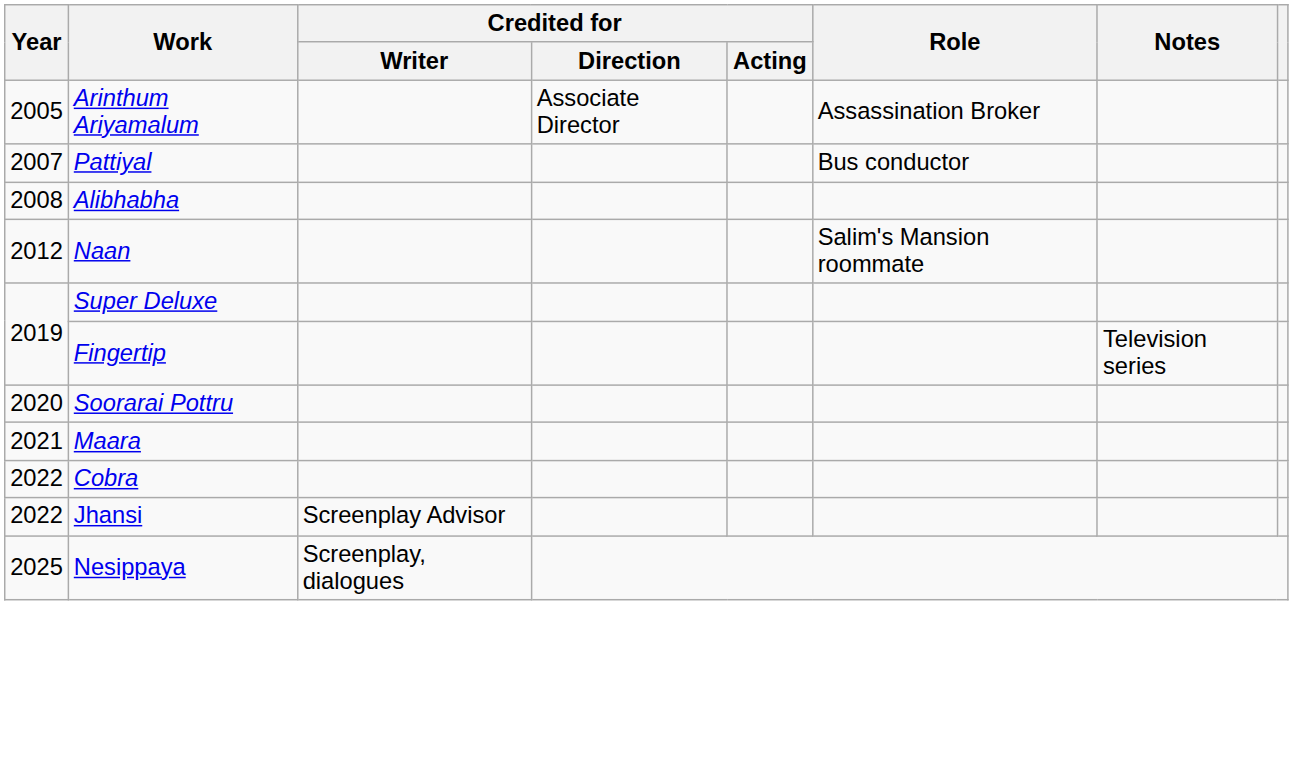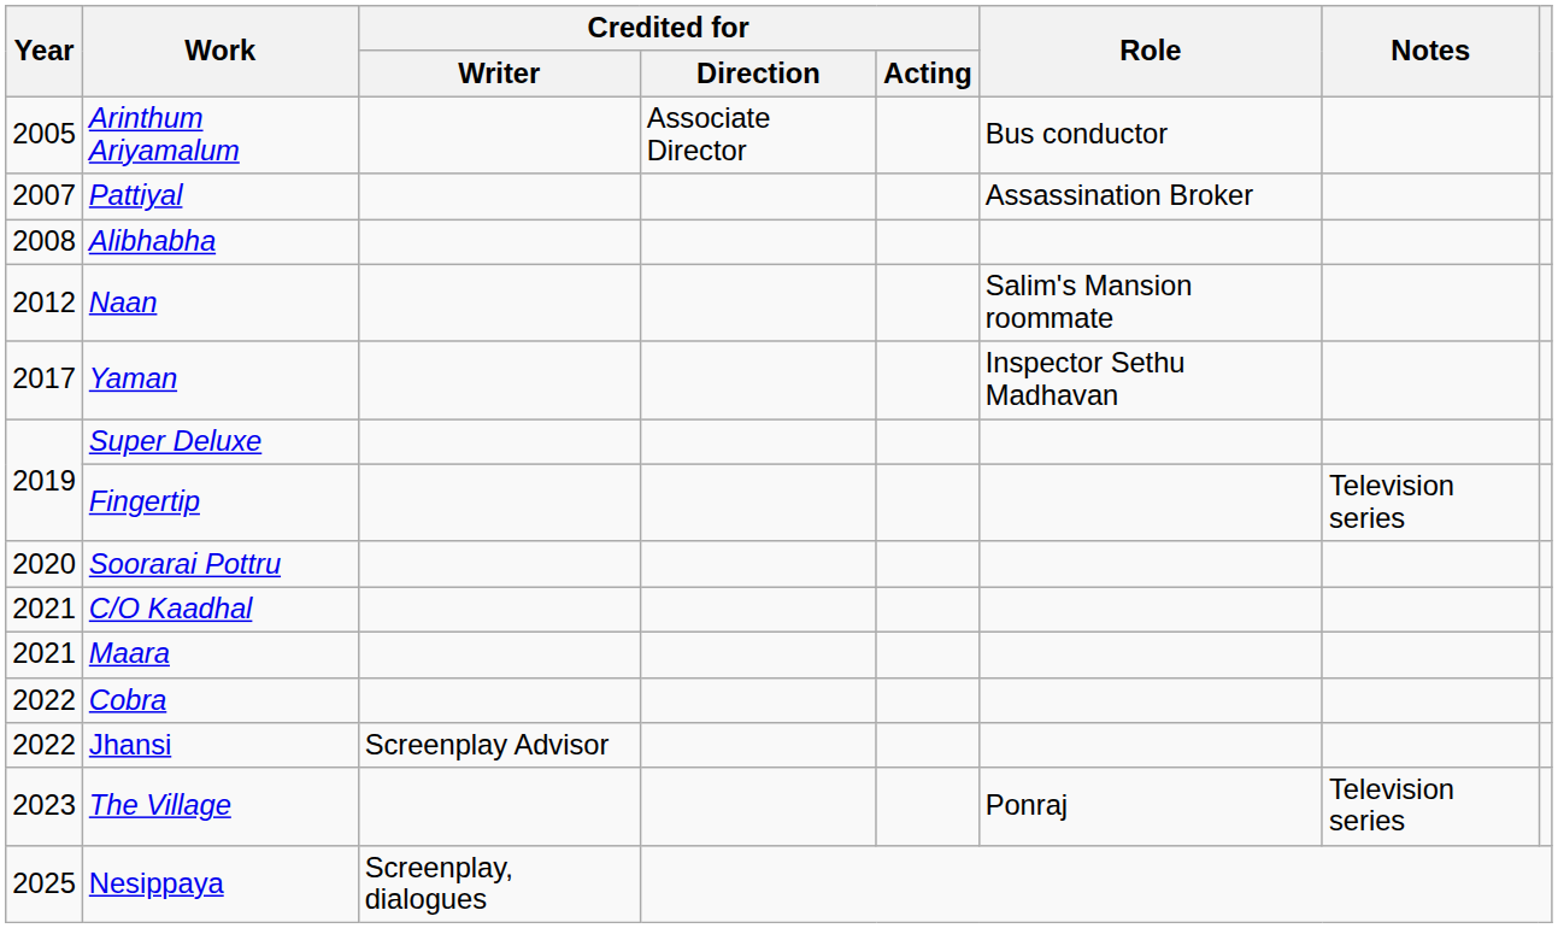Arinthum Ariyamalum | Role: Assassination Broker -> Bus conductor
Pattiyal | Role: Bus conductor -> Assassination Broker
+ row: 2017 | Yaman | Inspector Sethu Madhavan
+ row: 2021 | C/O Kaadhal
+ row: 2023 | The Village | Ponraj | Television series
